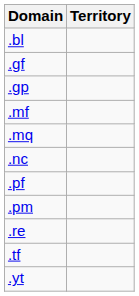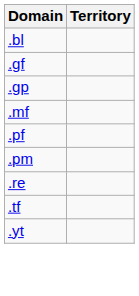- row: .mq
- row: .nc
